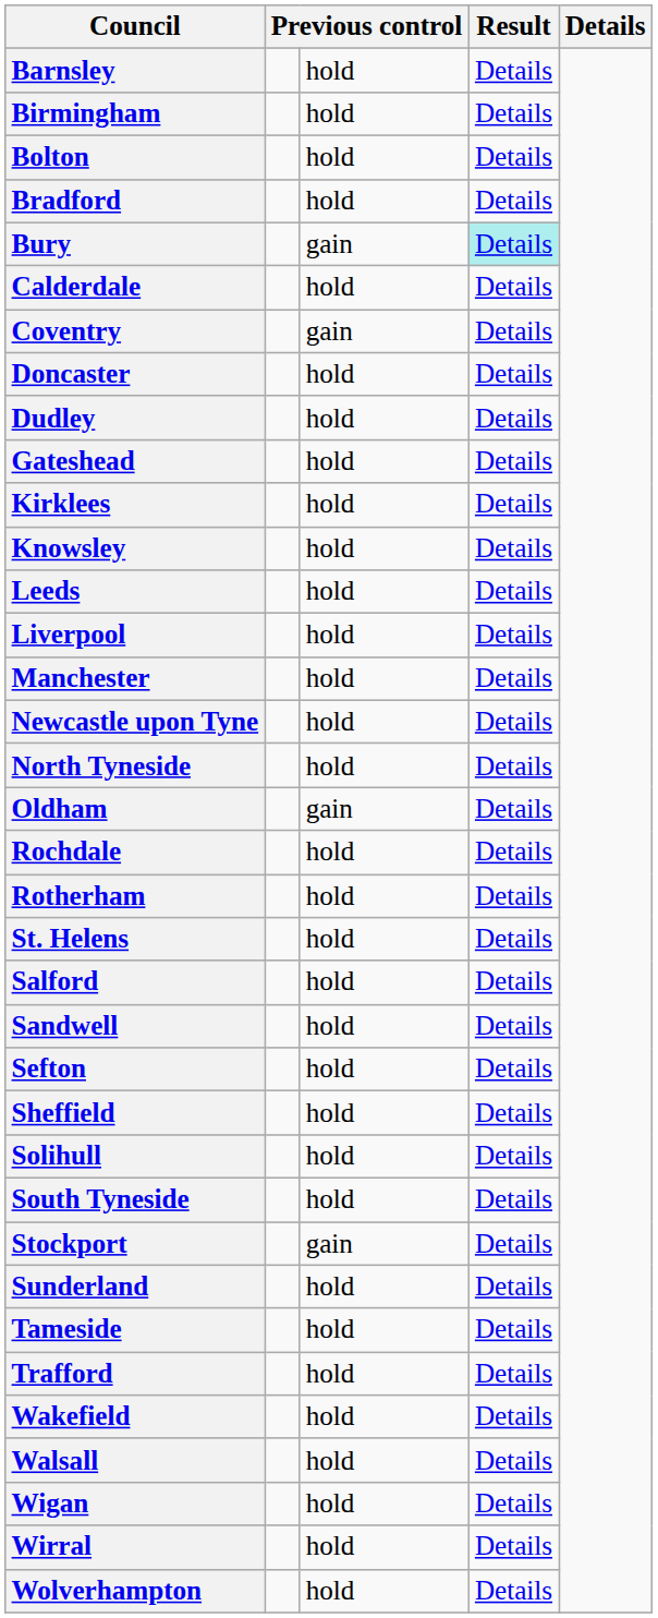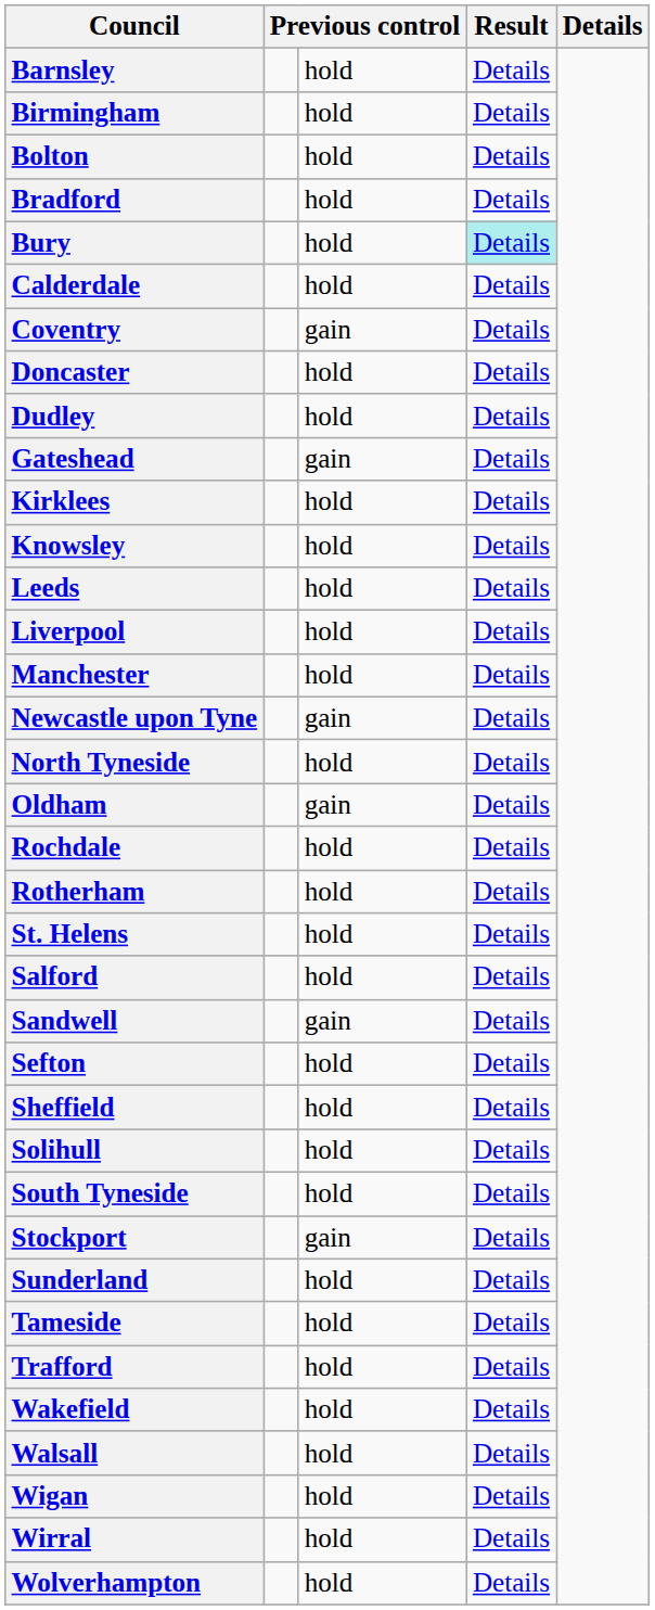Bury | column 3: gain -> hold
Gateshead | column 3: hold -> gain
Newcastle upon Tyne | column 3: hold -> gain
Sandwell | column 3: hold -> gain
